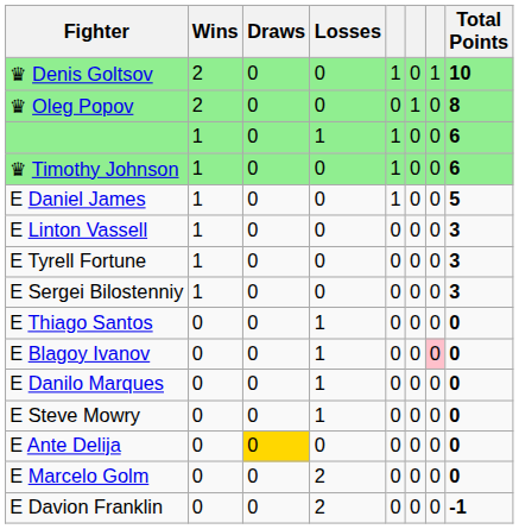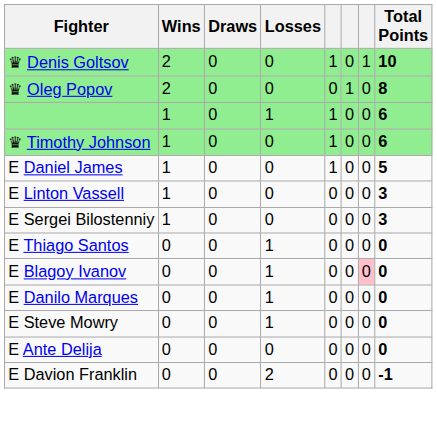- row: E Tyrell Fortune | 1 | 0 | 0 | 0 | 0 | 0 | 3
E Ante Delija | Draws: gold background -> no background
- row: E Marcelo Golm | 0 | 0 | 2 | 0 | 0 | 0 | 0
